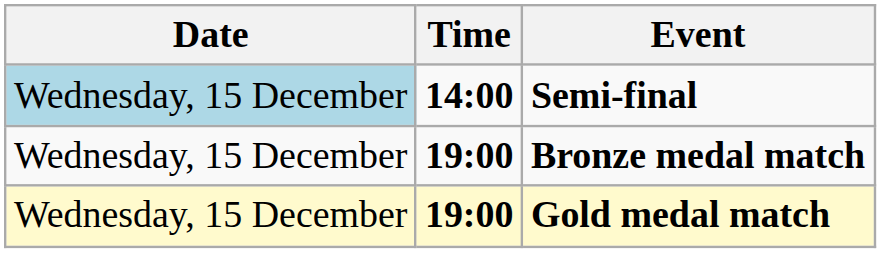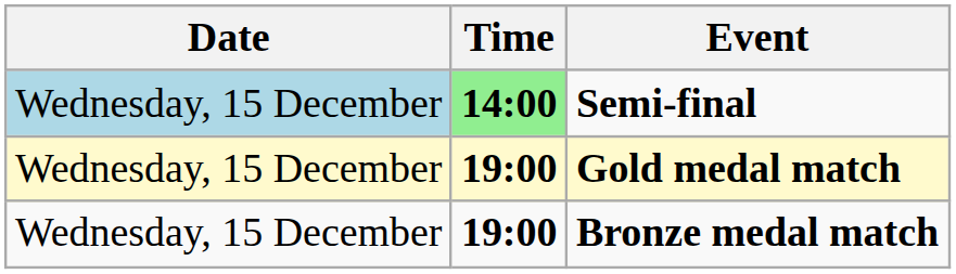Semi-final | Time: no background -> lightgreen background
rows swapped: Bronze medal match <-> Gold medal match
